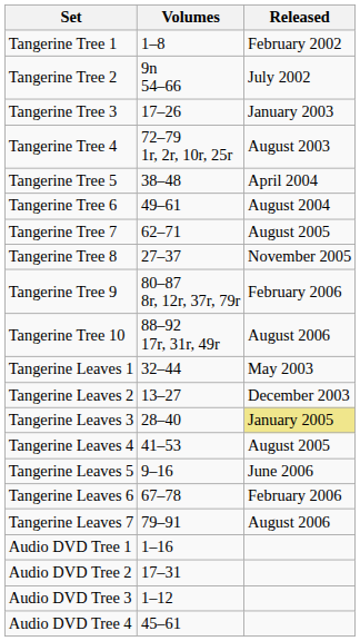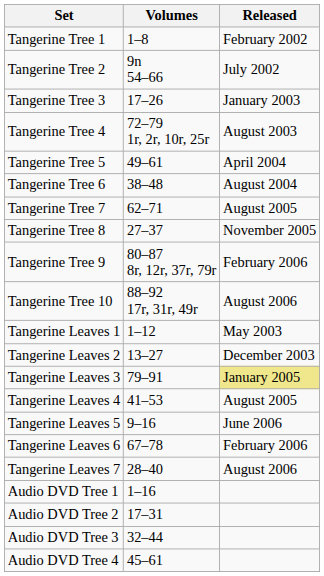Tangerine Tree 5 | Volumes: 38–48 -> 49–61
Tangerine Tree 6 | Volumes: 49–61 -> 38–48
Tangerine Leaves 1 | Volumes: 32–44 -> 1–12
Tangerine Leaves 3 | Volumes: 28–40 -> 79–91
Tangerine Leaves 7 | Volumes: 79–91 -> 28–40
Audio DVD Tree 3 | Volumes: 1–12 -> 32–44
